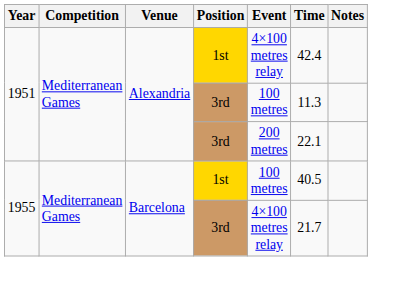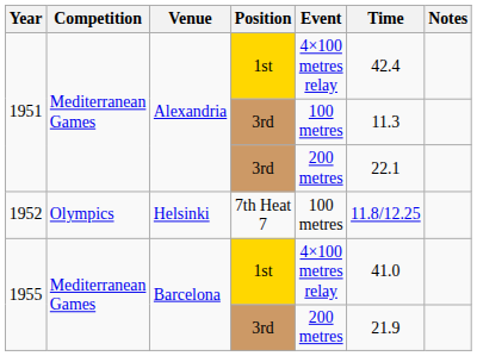+ row: 1952 | Olympics | Helsinki | 7th Heat 7 | 100 metres | 11.8/12.25
1955 / 1st | Event: 100 metres -> 4×100 metres relay
1955 / 1st | Time: 40.5 -> 41.0
1955 / 3rd | Event: 4×100 metres relay -> 200 metres
1955 / 3rd | Time: 21.7 -> 21.9
